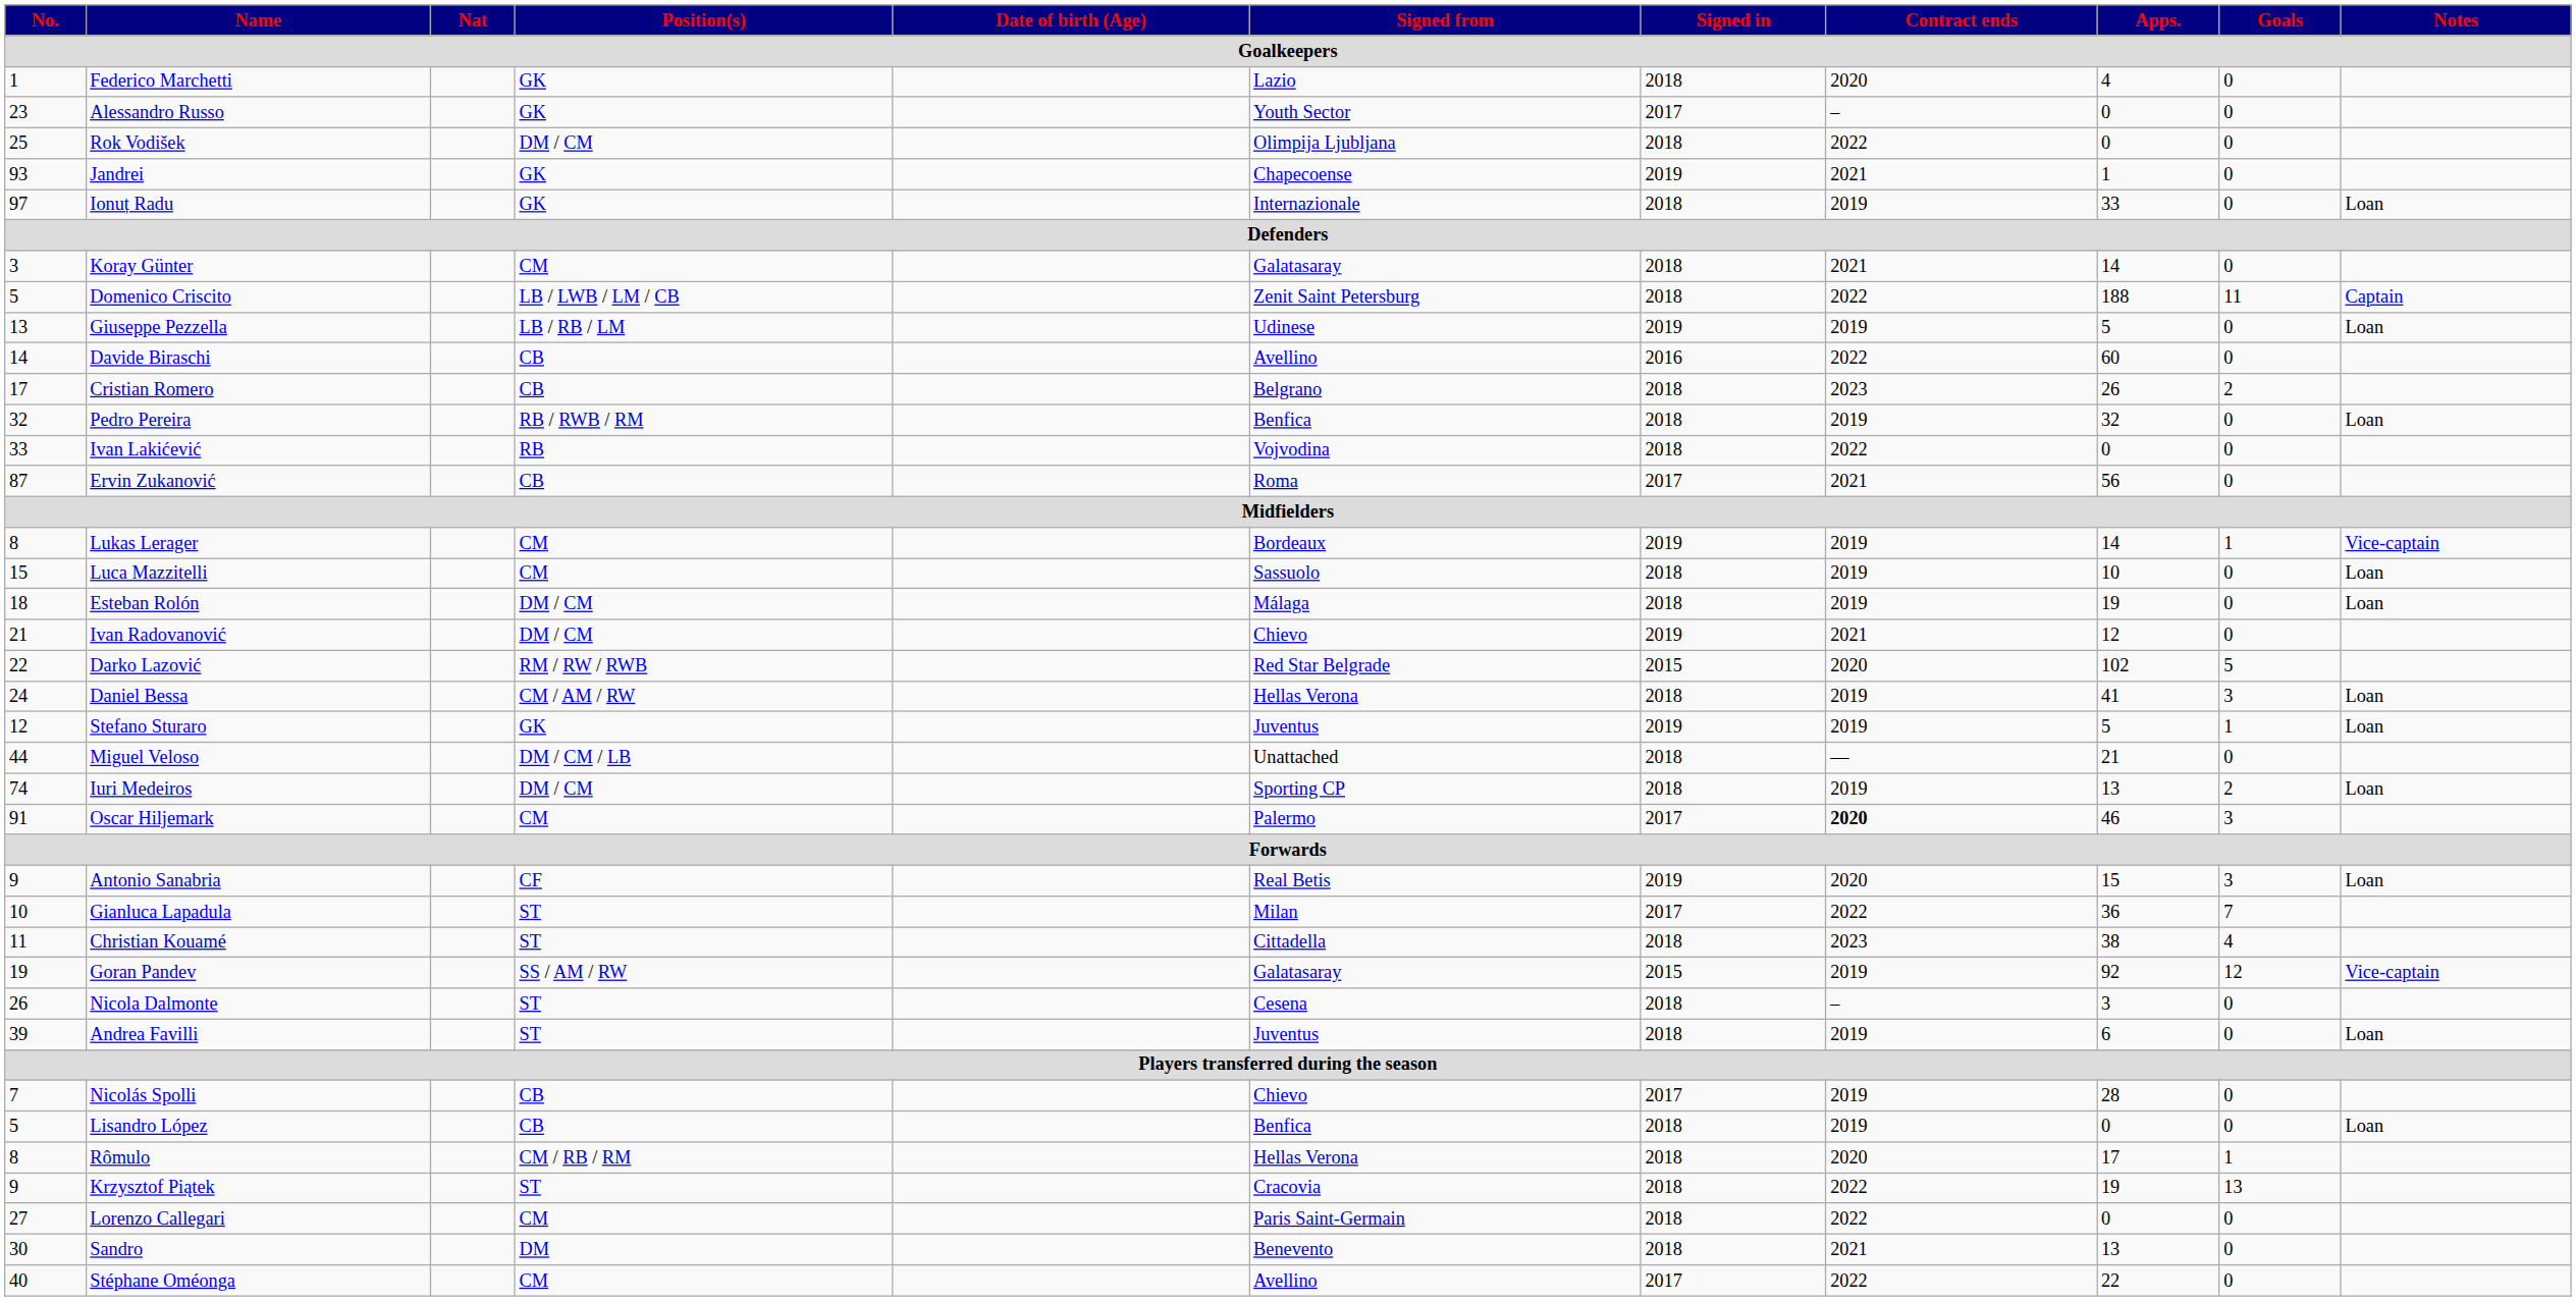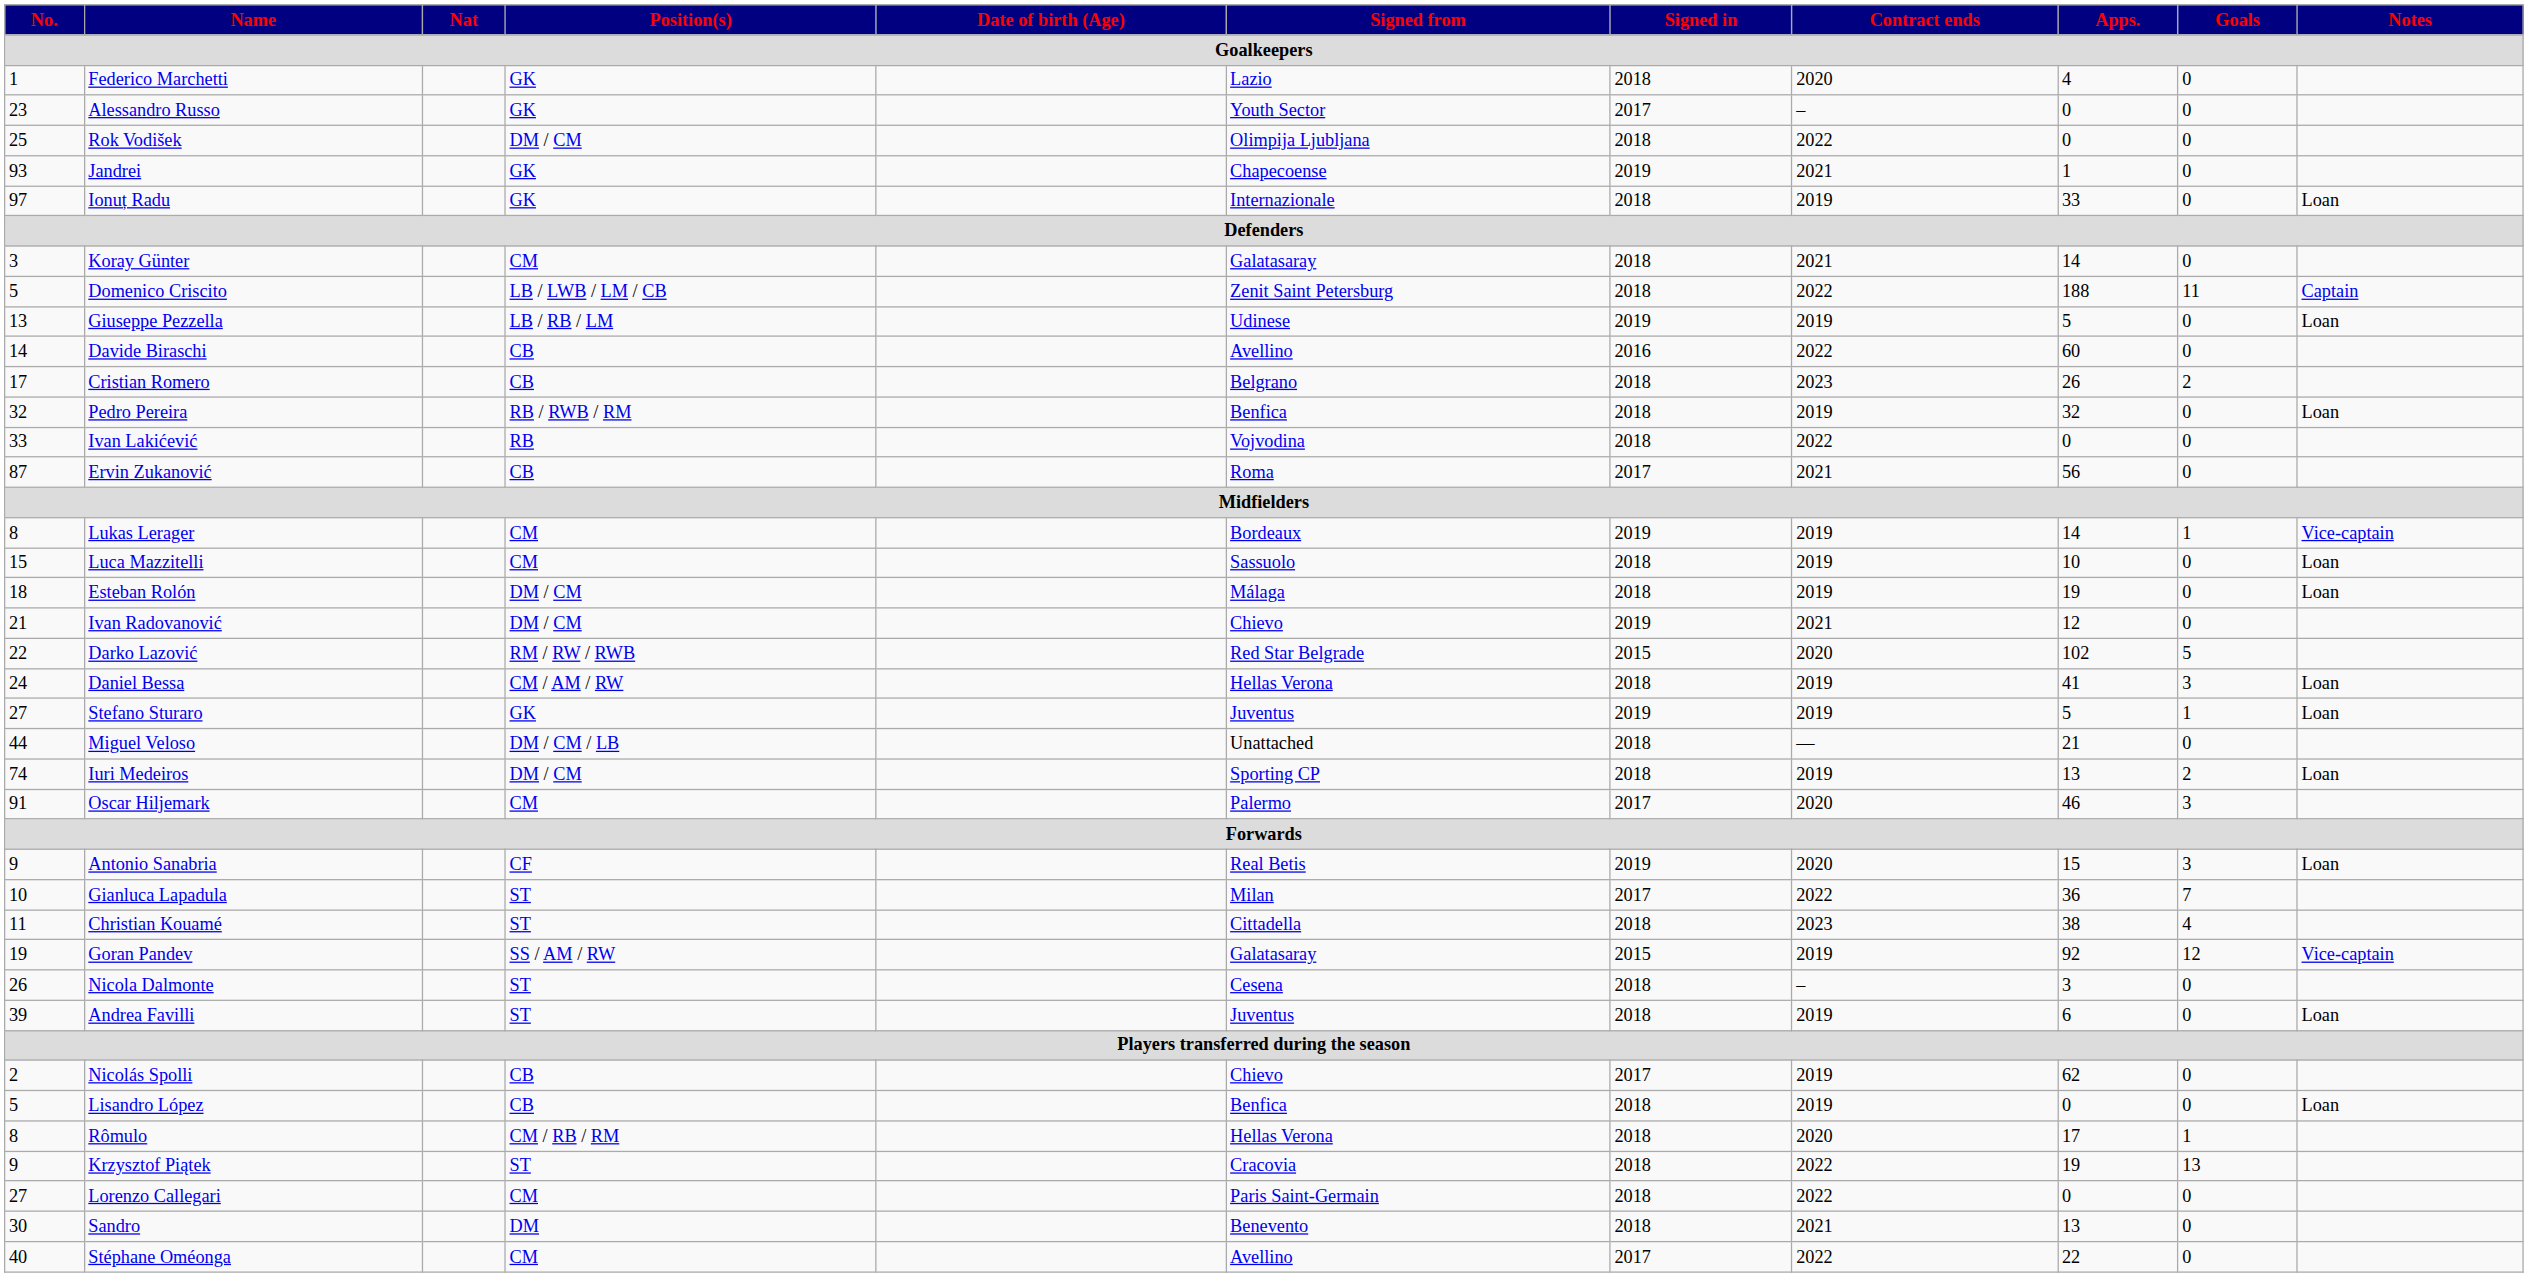Stefano Sturaro | No.: 12 -> 27
Oscar Hiljemark | Contract ends: bold -> normal
Nicolás Spolli | No.: 7 -> 2
Nicolás Spolli | Apps.: 28 -> 62
